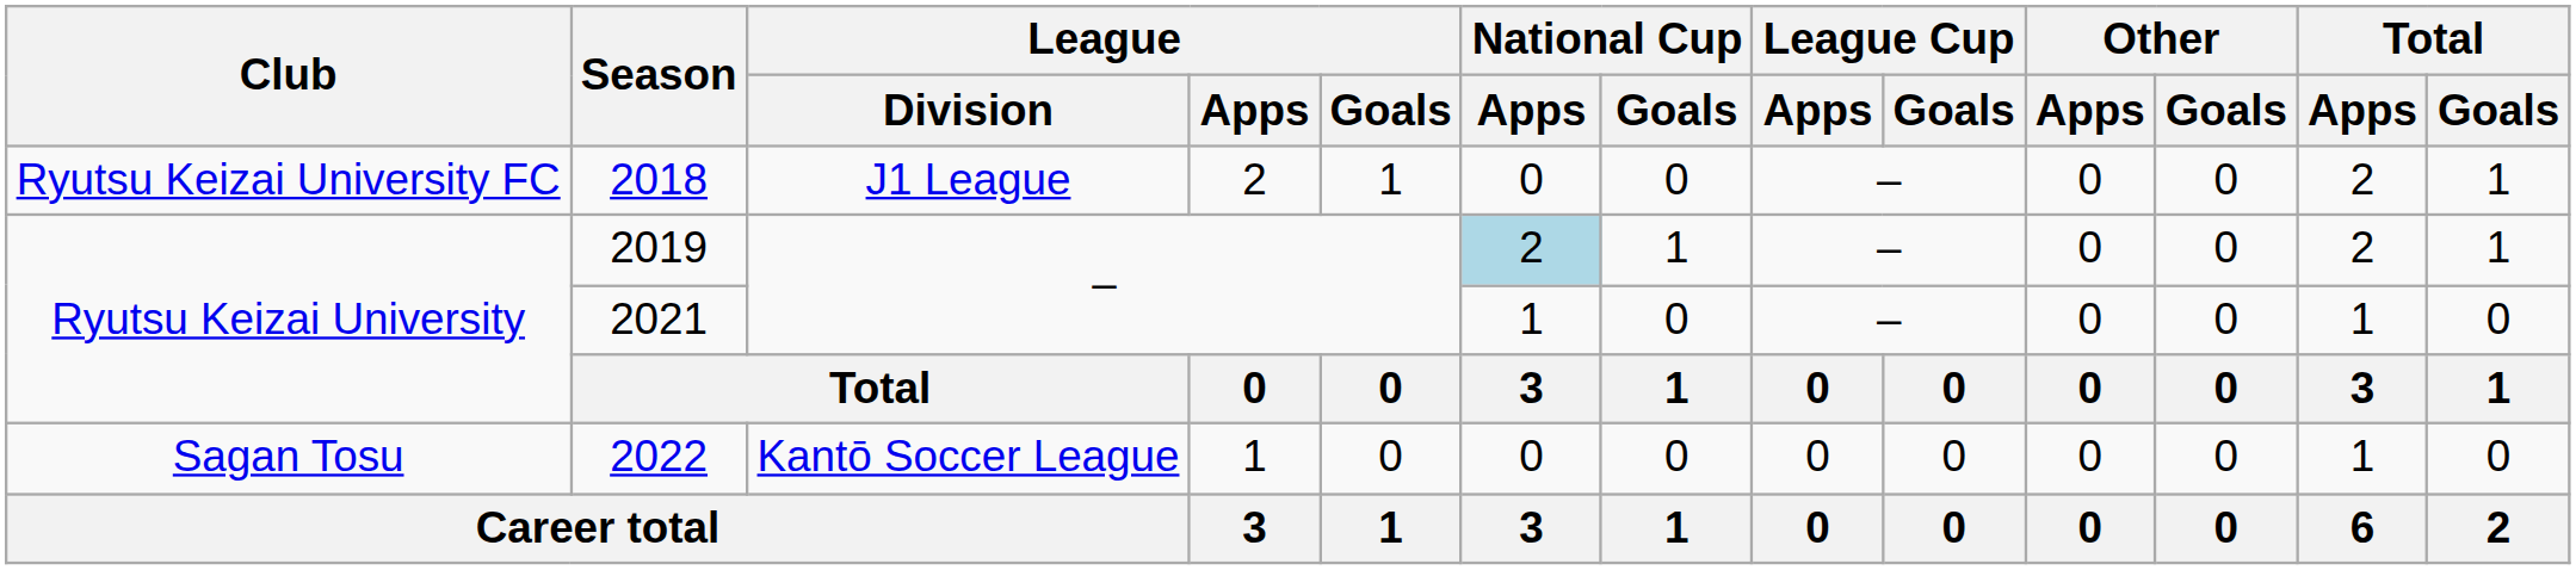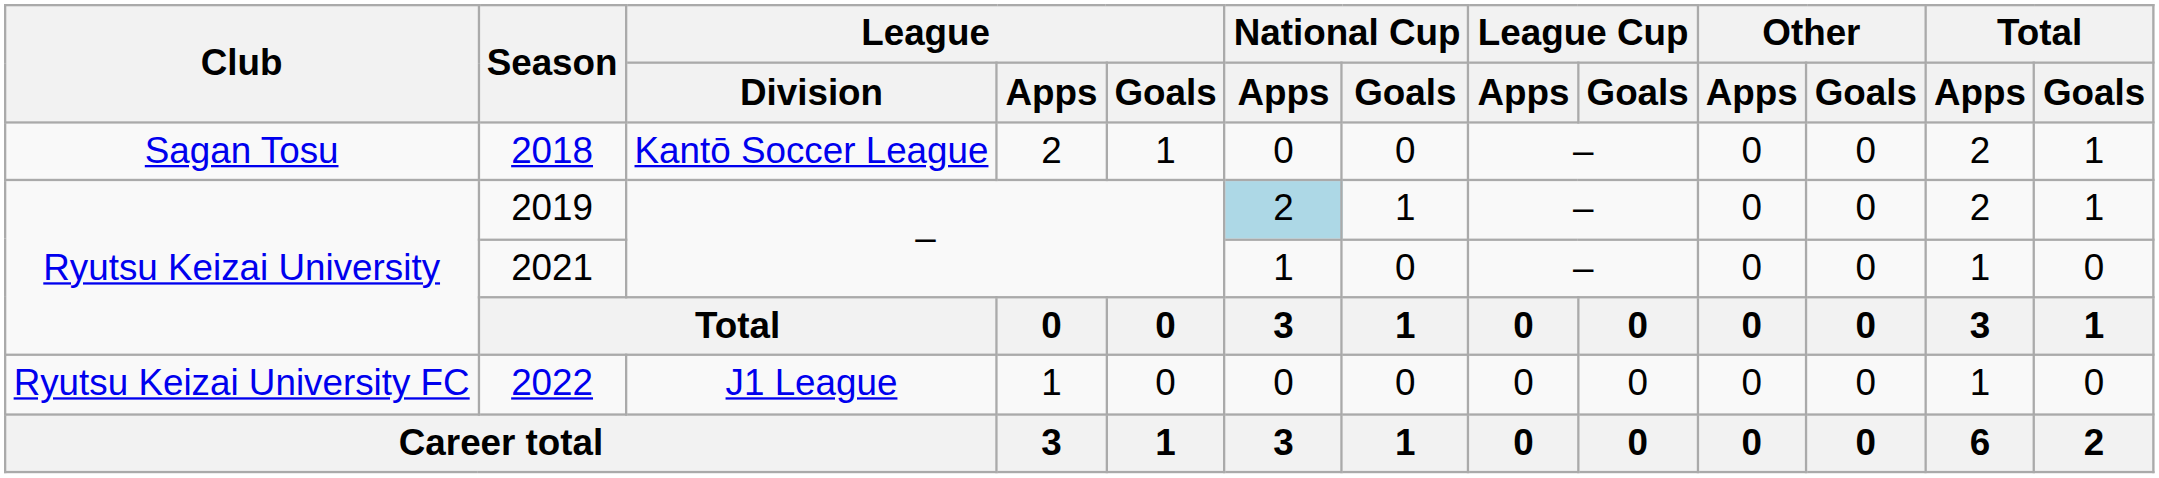2018 | Club: Ryutsu Keizai University FC -> Sagan Tosu
2018 | League / Division: J1 League -> Kantō Soccer League
2022 | Club: Sagan Tosu -> Ryutsu Keizai University FC
2022 | League / Division: Kantō Soccer League -> J1 League
